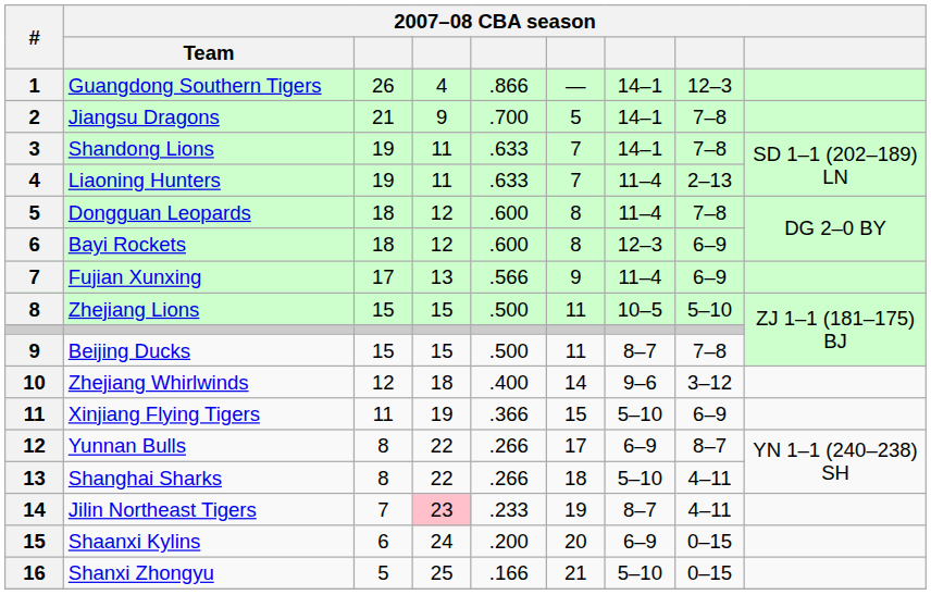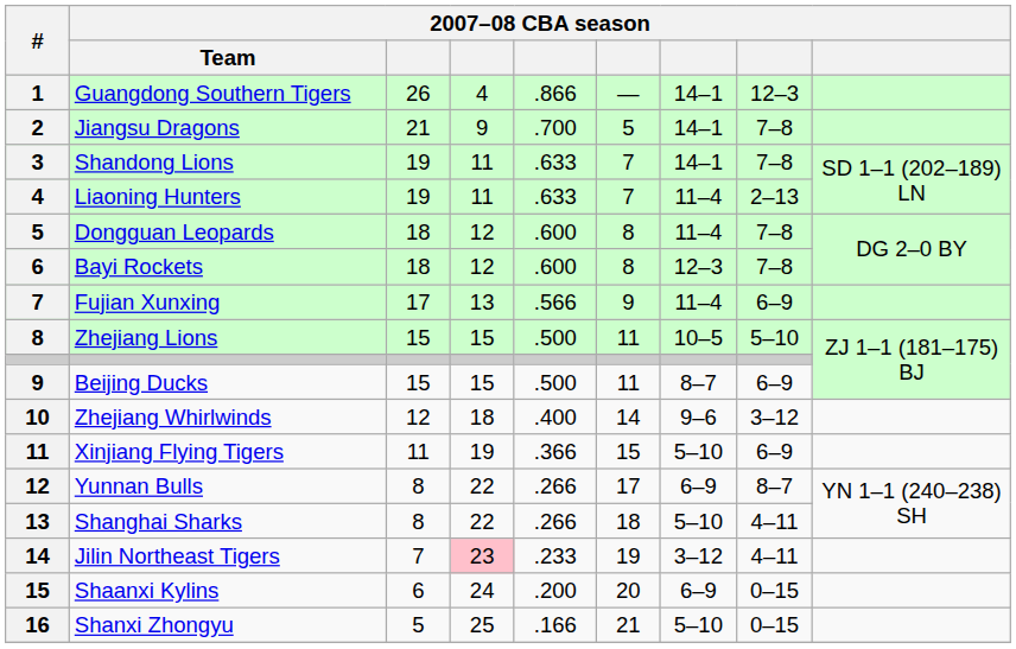Bayi Rockets | column 8: 6–9 -> 7–8
Beijing Ducks | column 8: 7–8 -> 6–9
Jilin Northeast Tigers | column 7: 8–7 -> 3–12
